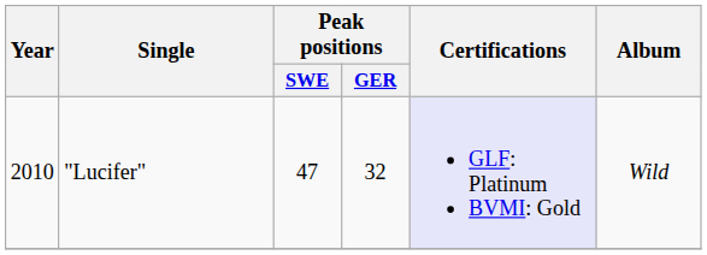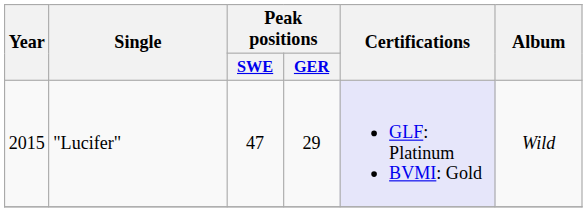"Lucifer" | Year: 2010 -> 2015
"Lucifer" | Peak positions / GER: 32 -> 29
